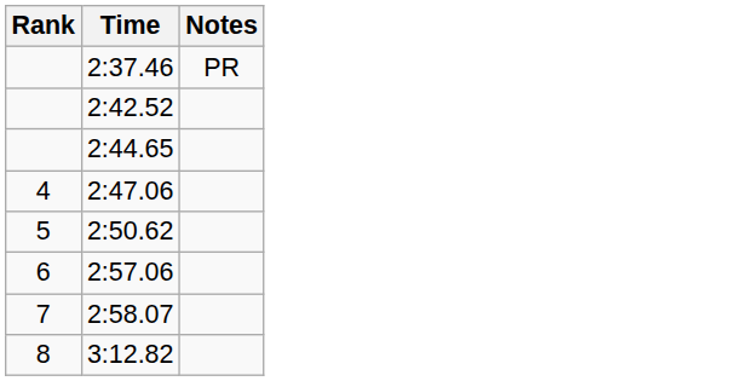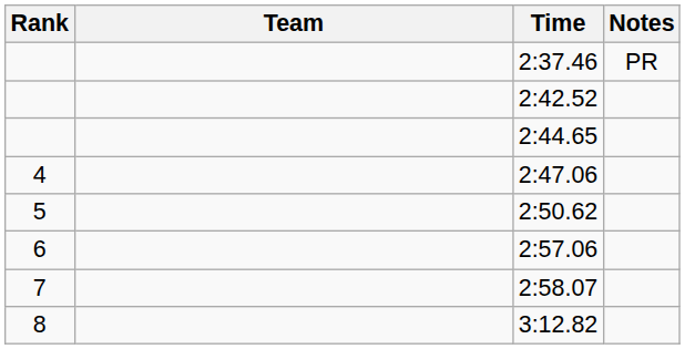+ column: Team
